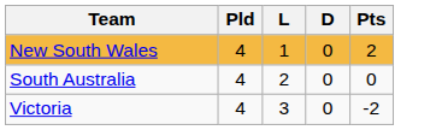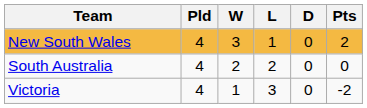+ column: W | 3 | 2 | 1
